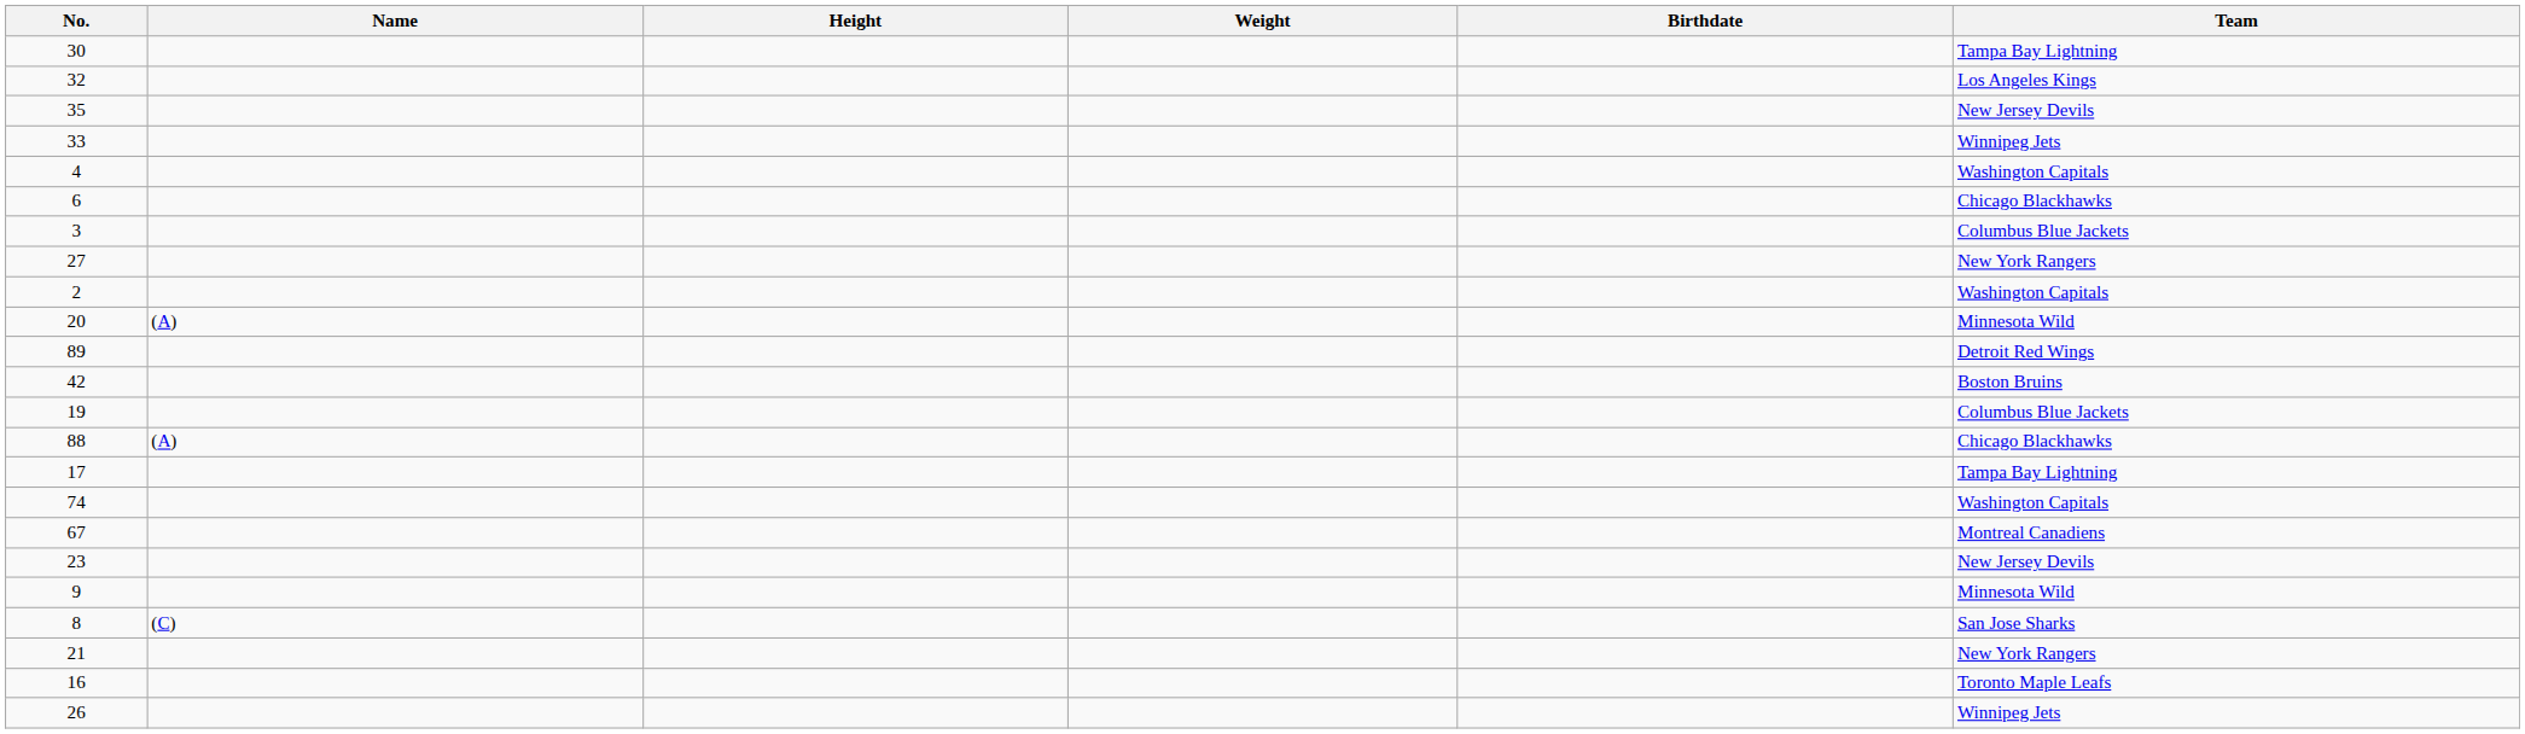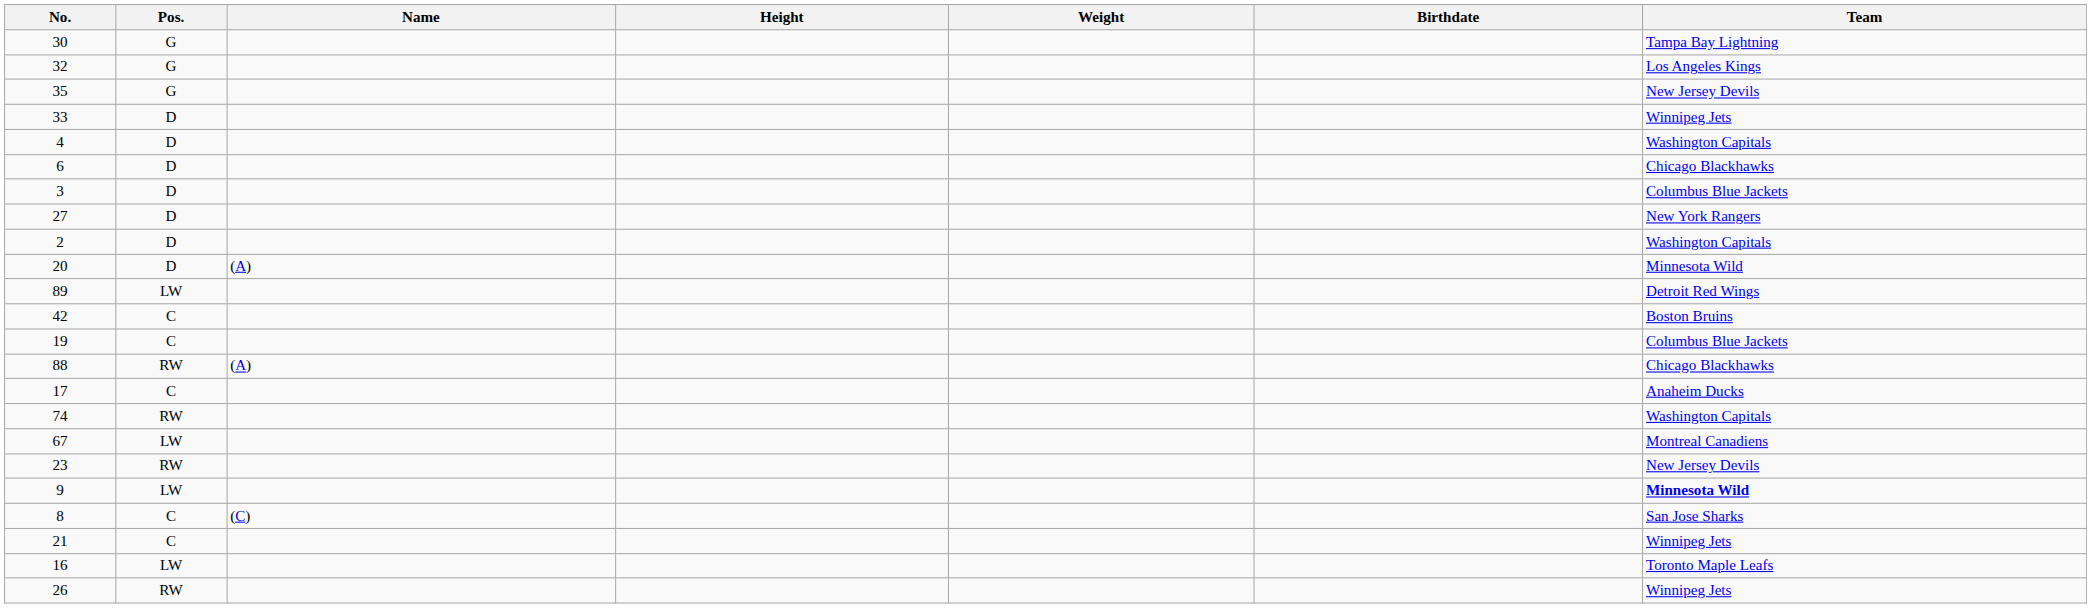+ column: Pos. | G | G | G | D | D | D | D | D | D | D | LW | C | C | RW | C | RW | LW | RW | LW | C | C | LW | RW
17 | Team: Tampa Bay Lightning -> Anaheim Ducks
9 | Team: normal -> bold
21 | Team: New York Rangers -> Winnipeg Jets
